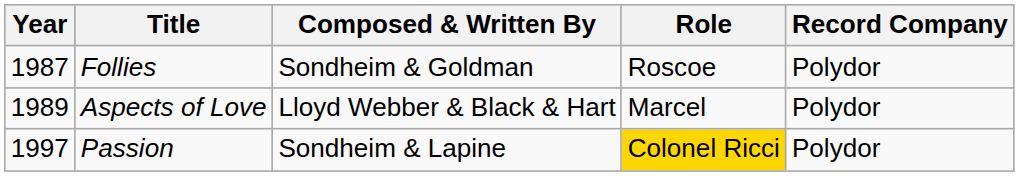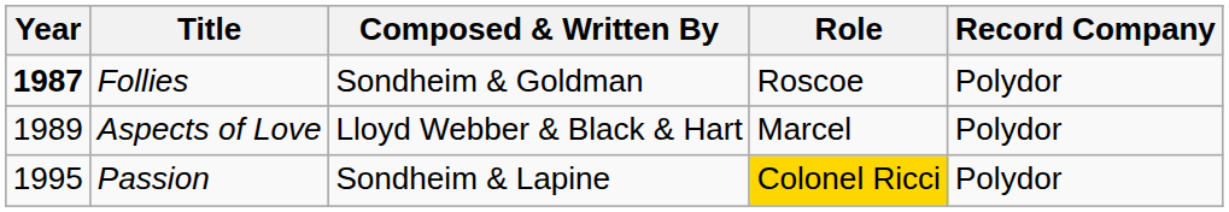Follies | Year: normal -> bold
Passion | Year: 1997 -> 1995
